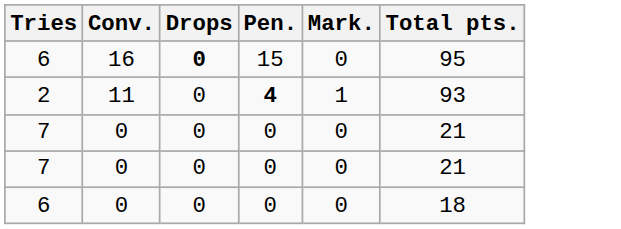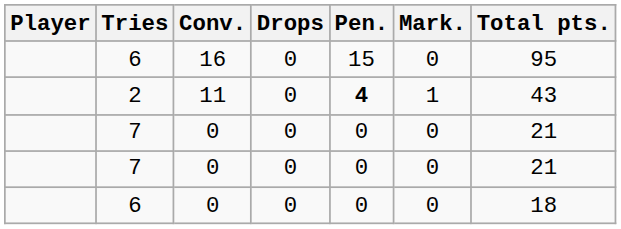+ column: Player
6 / 16 | Drops: bold -> normal
2 | Total pts.: 93 -> 43
